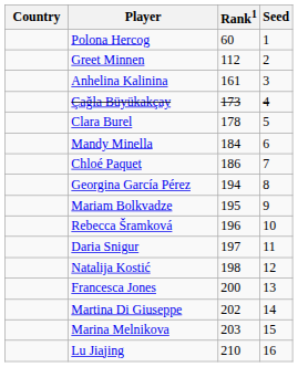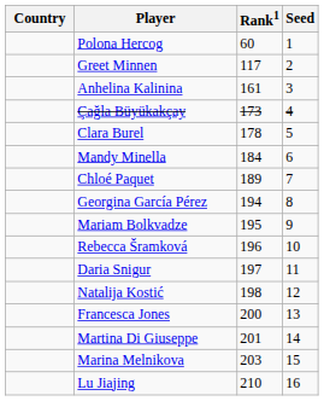Greet Minnen | Rank1: 112 -> 117
Chloé Paquet | Rank1: 186 -> 189
Martina Di Giuseppe | Rank1: 202 -> 201
